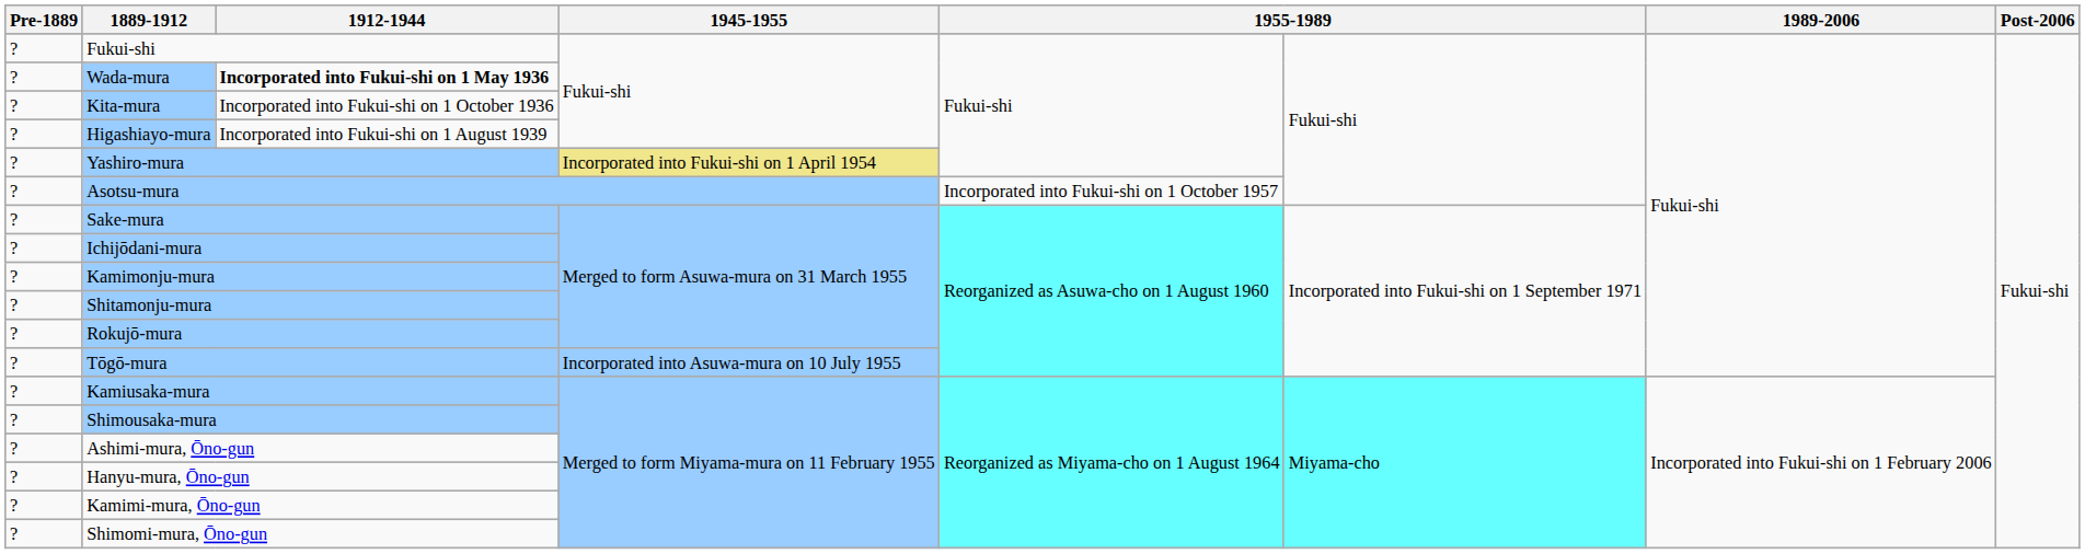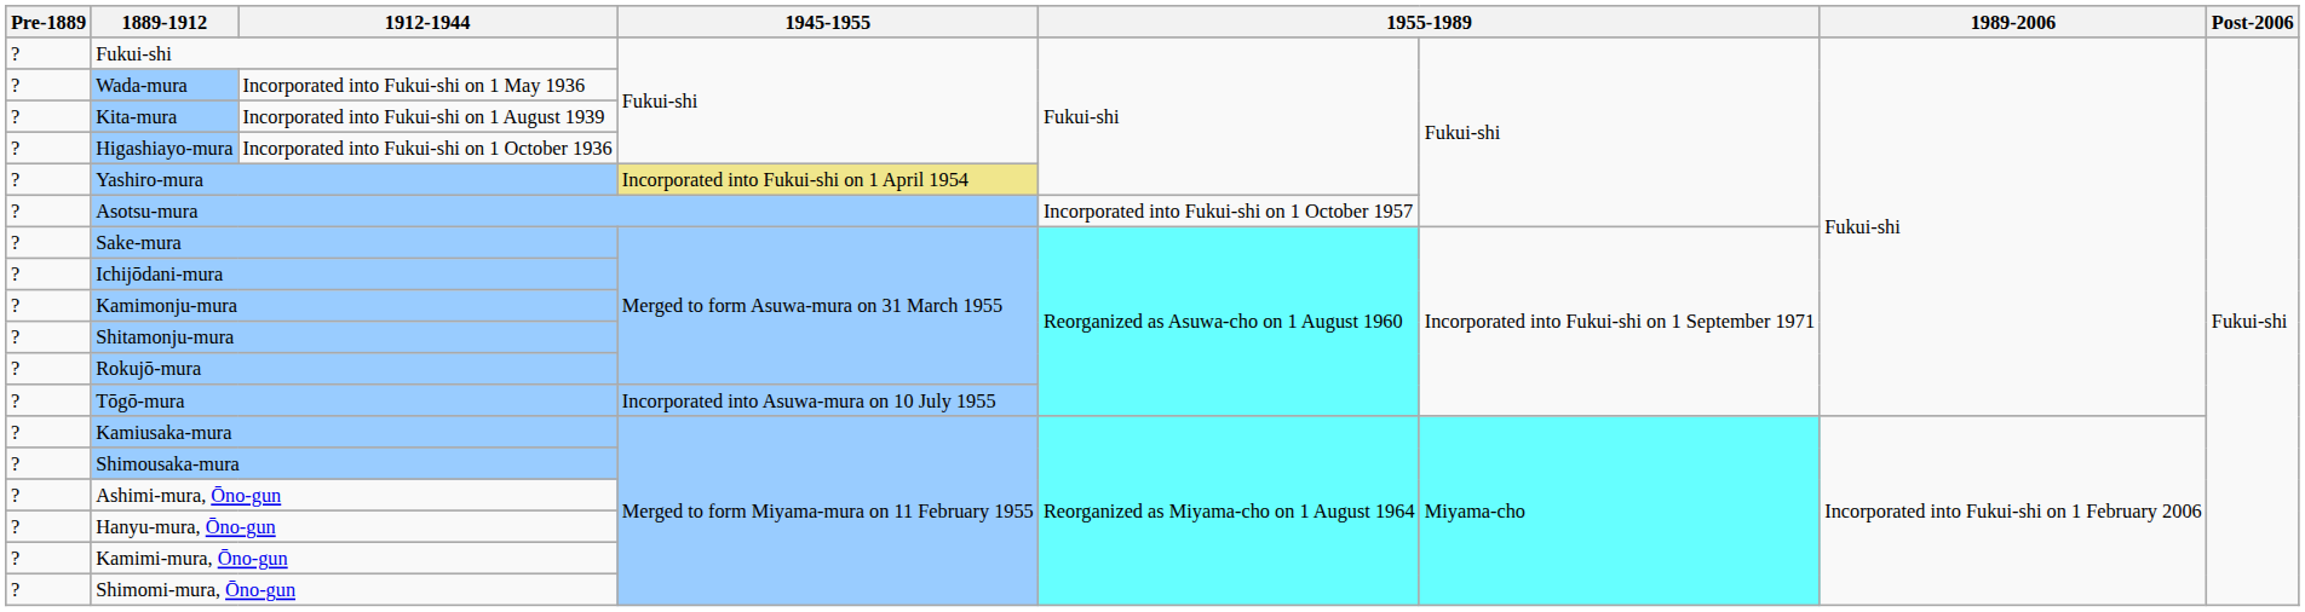Wada-mura | 1912-1944: bold -> normal
Kita-mura | 1912-1944: Incorporated into Fukui-shi on 1 October 1936 -> Incorporated into Fukui-shi on 1 August 1939
Higashiayo-mura | 1912-1944: Incorporated into Fukui-shi on 1 August 1939 -> Incorporated into Fukui-shi on 1 October 1936
